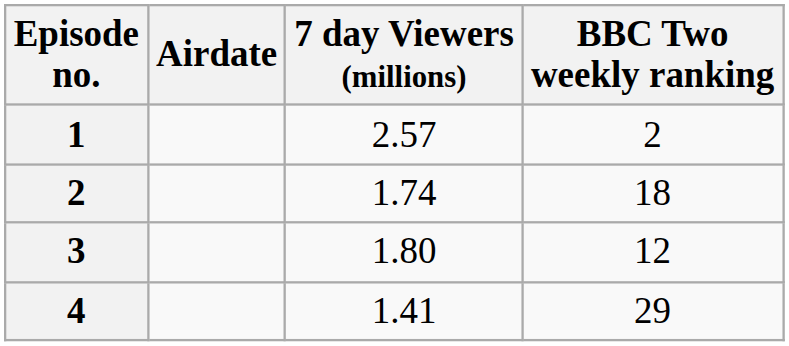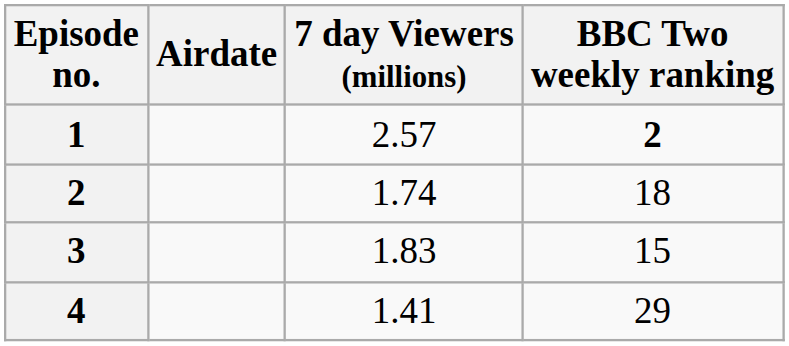1 | BBC Two weekly ranking: normal -> bold
3 | 7 day Viewers (millions): 1.80 -> 1.83
3 | BBC Two weekly ranking: 12 -> 15
